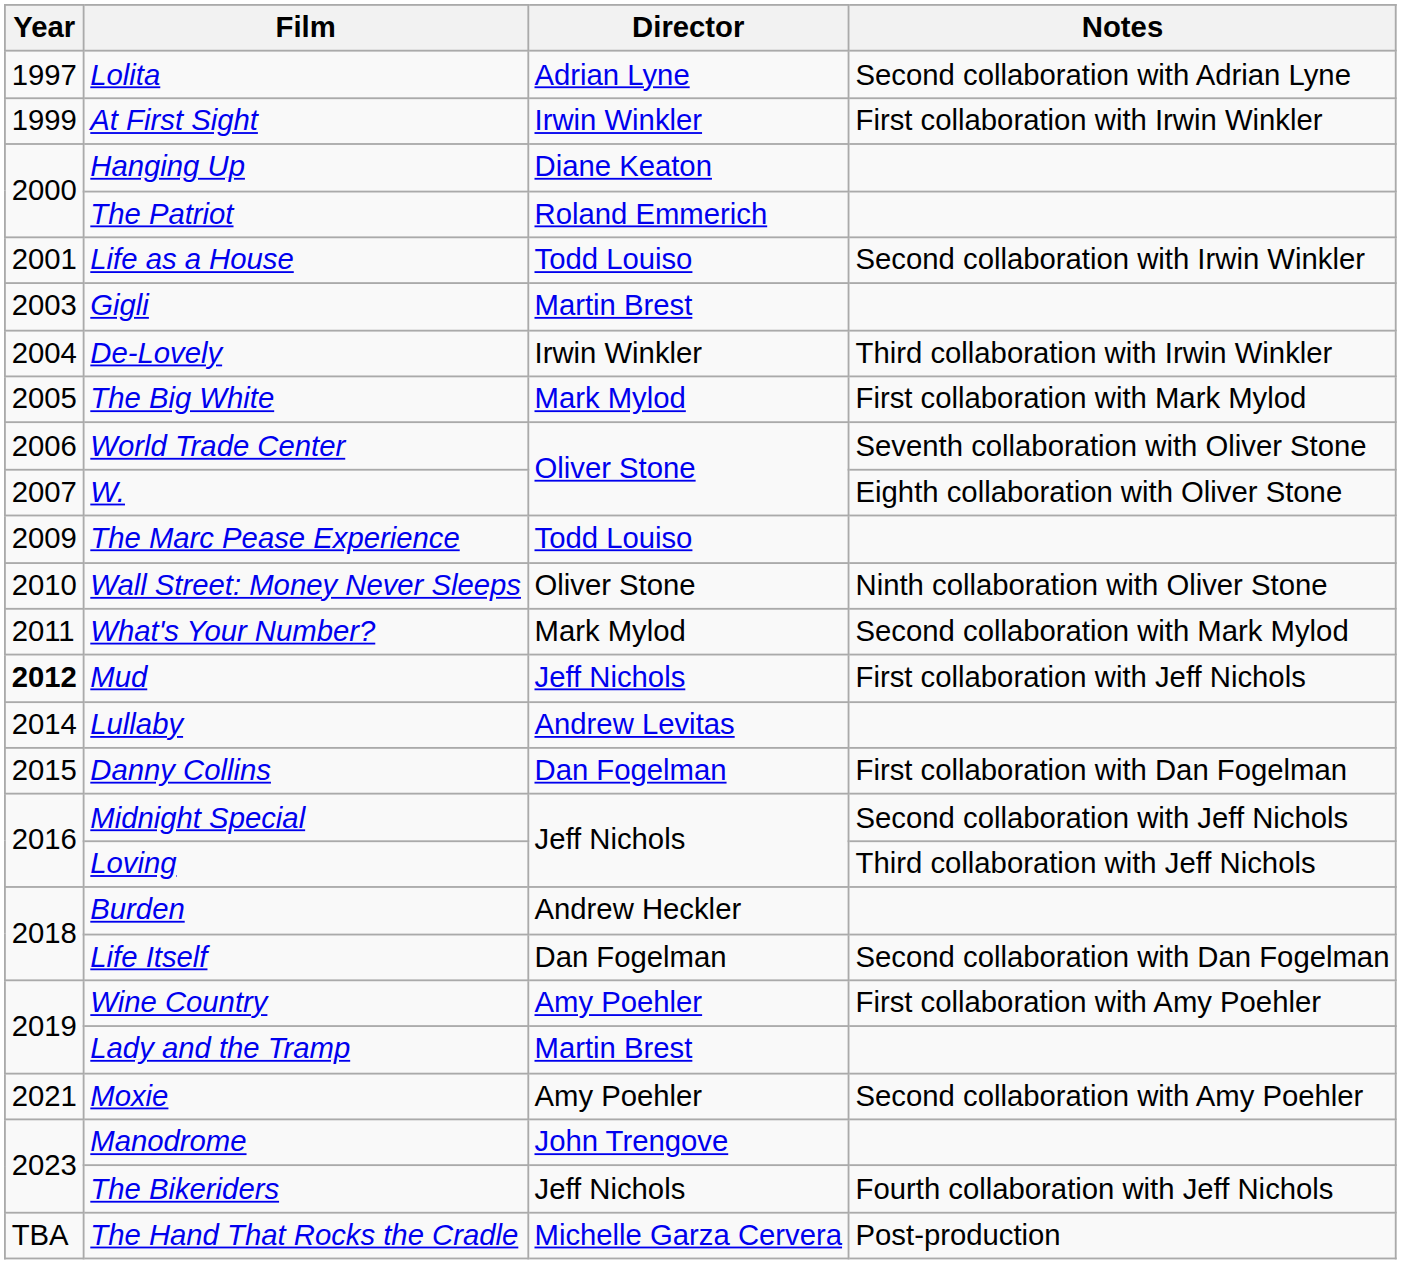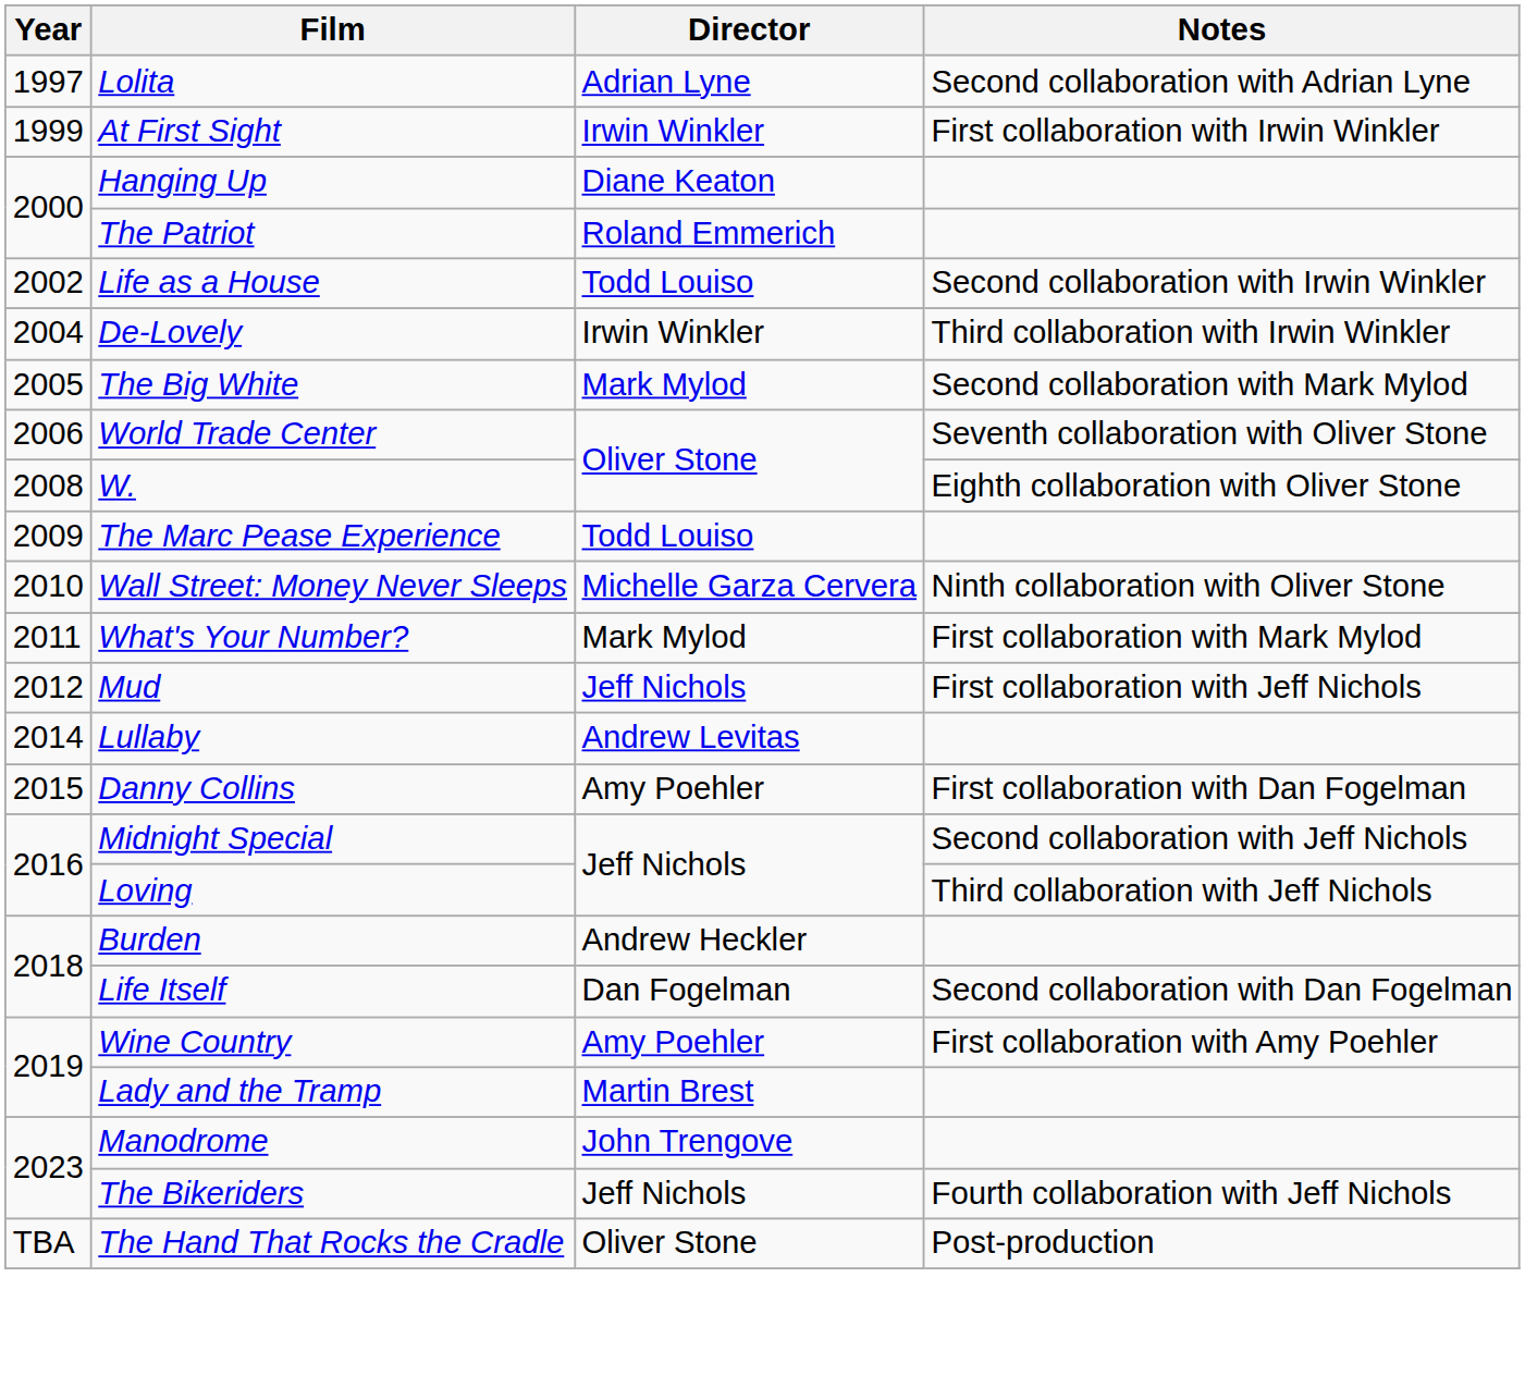Life as a House | Year: 2001 -> 2002
- row: 2003 | Gigli | Martin Brest
The Big White | Notes: First collaboration with Mark Mylod -> Second collaboration with Mark Mylod
W. | Year: 2007 -> 2008
Wall Street: Money Never Sleeps | Director: Oliver Stone -> Michelle Garza Cervera
What's Your Number? | Notes: Second collaboration with Mark Mylod -> First collaboration with Mark Mylod
Mud | Year: bold -> normal
Danny Collins | Director: Dan Fogelman -> Amy Poehler
- row: 2021 | Moxie | Amy Poehler | Second collaboration with Amy Poehler
The Hand That Rocks the Cradle | Director: Michelle Garza Cervera -> Oliver Stone
